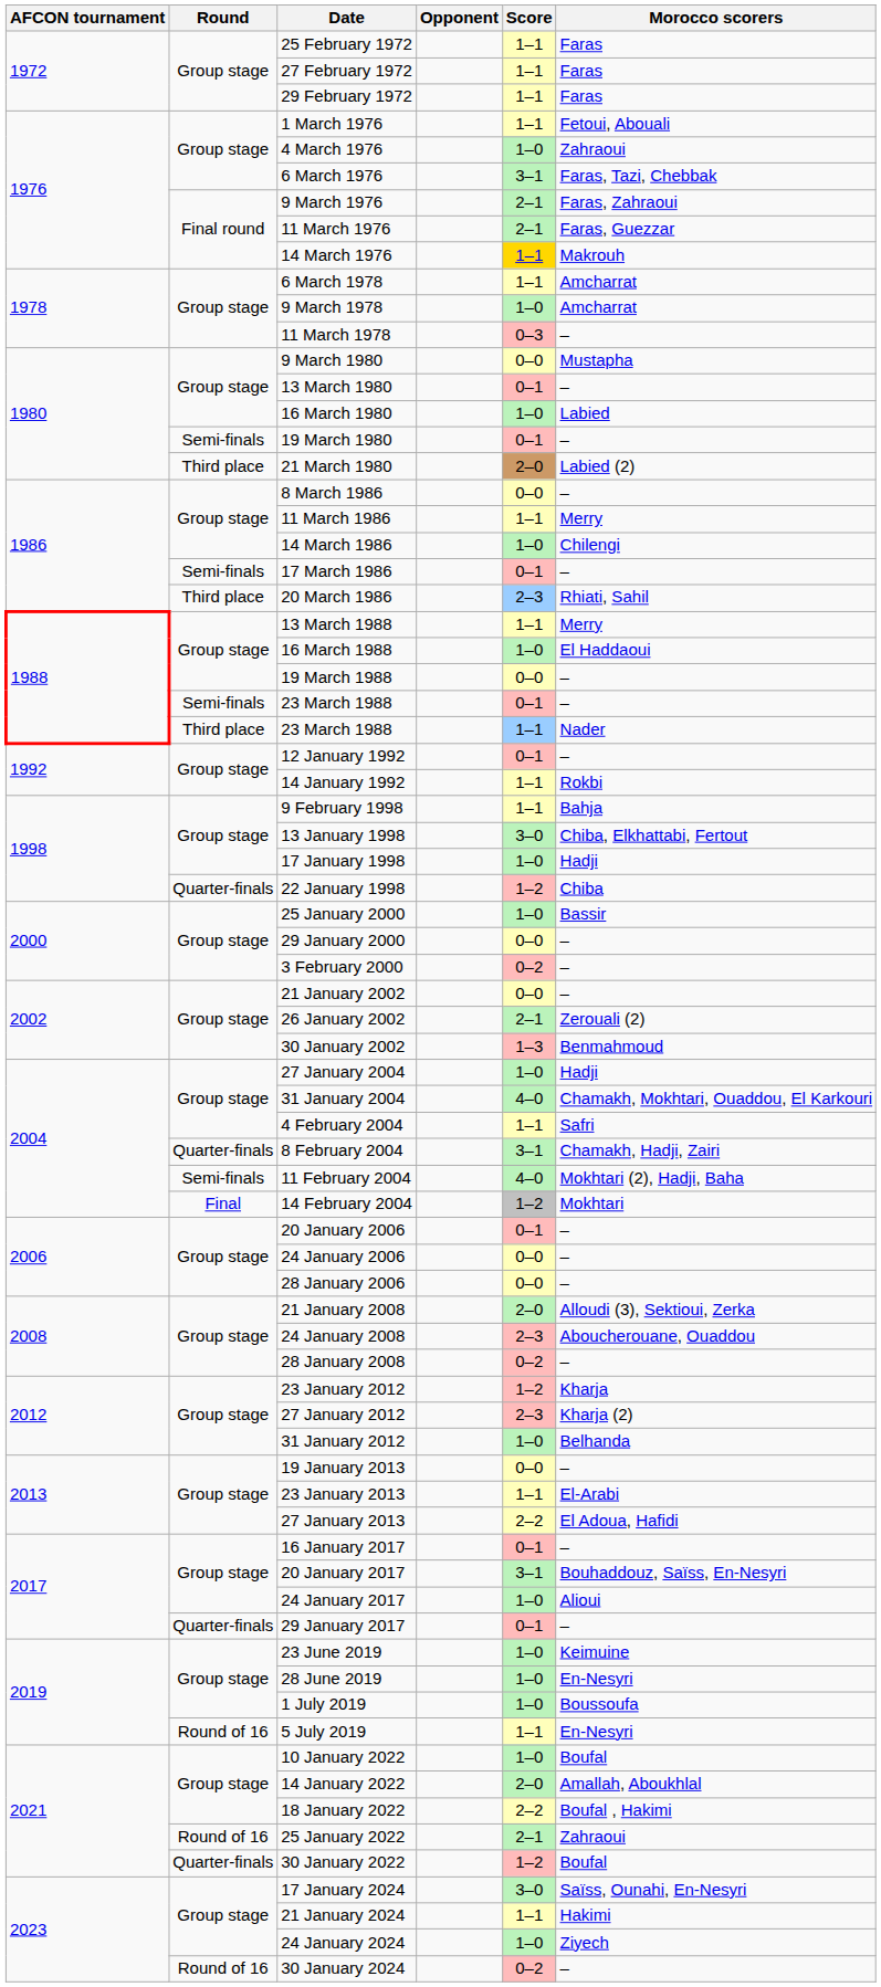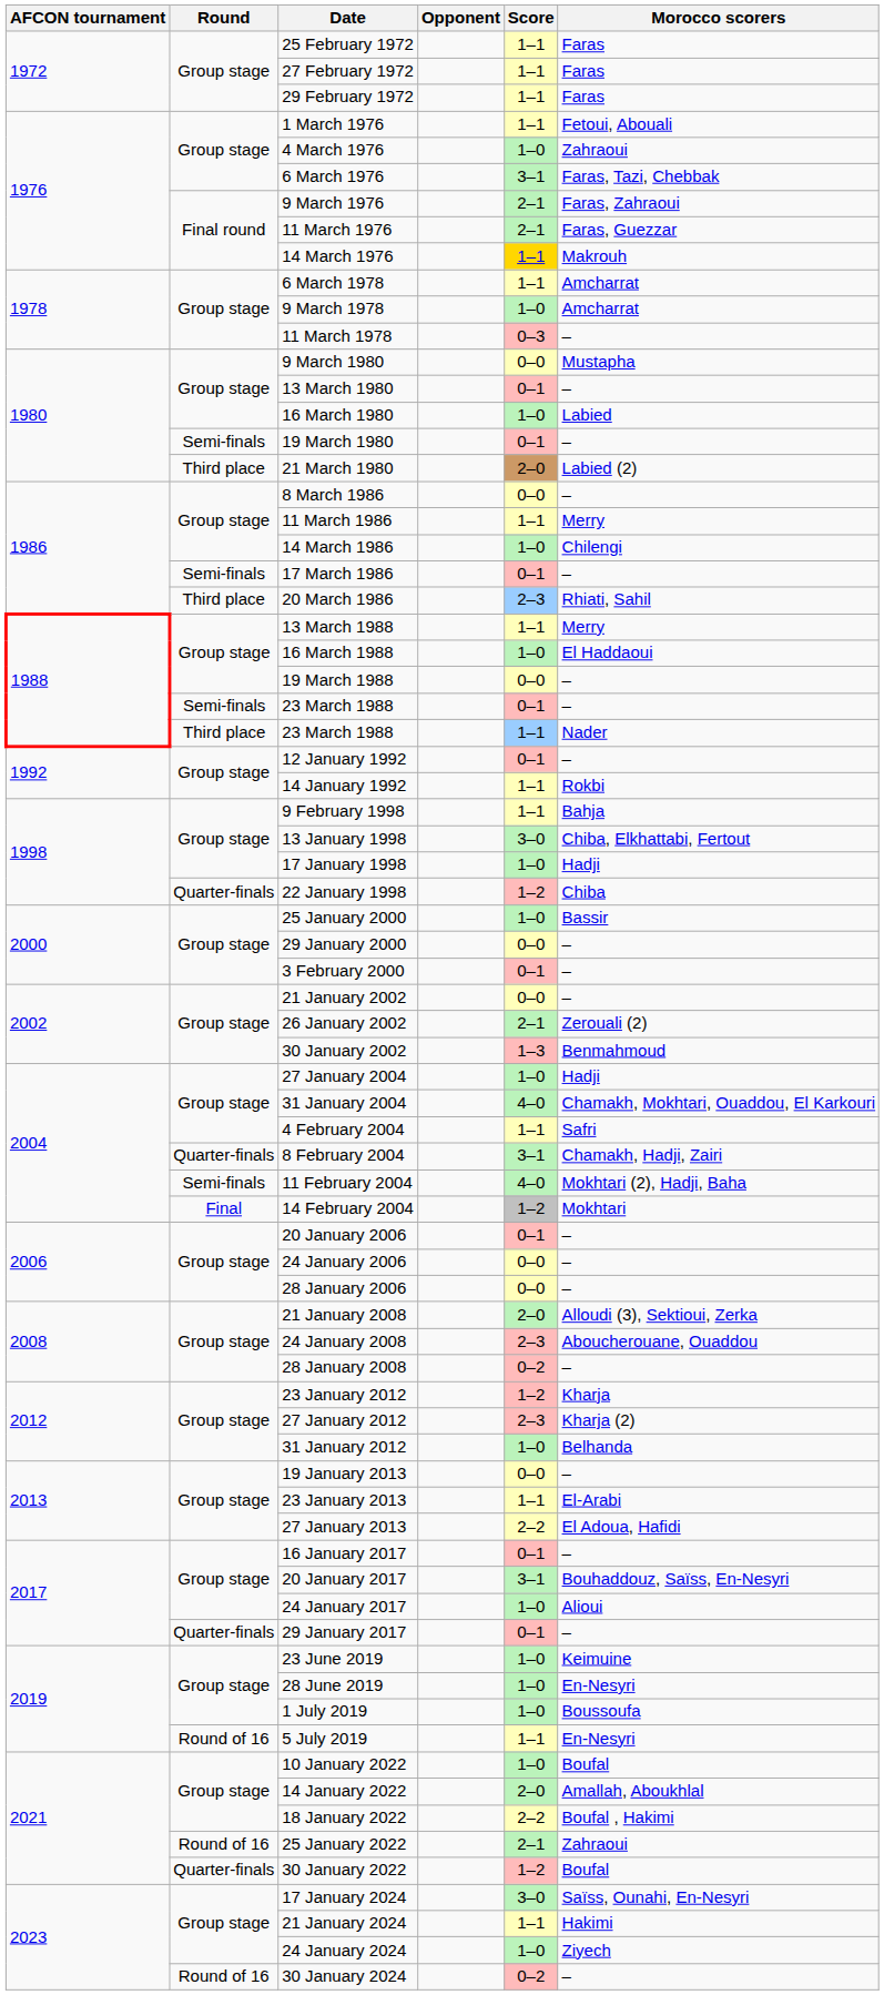3 February 2000 | Score: 0–2 -> 0–1
